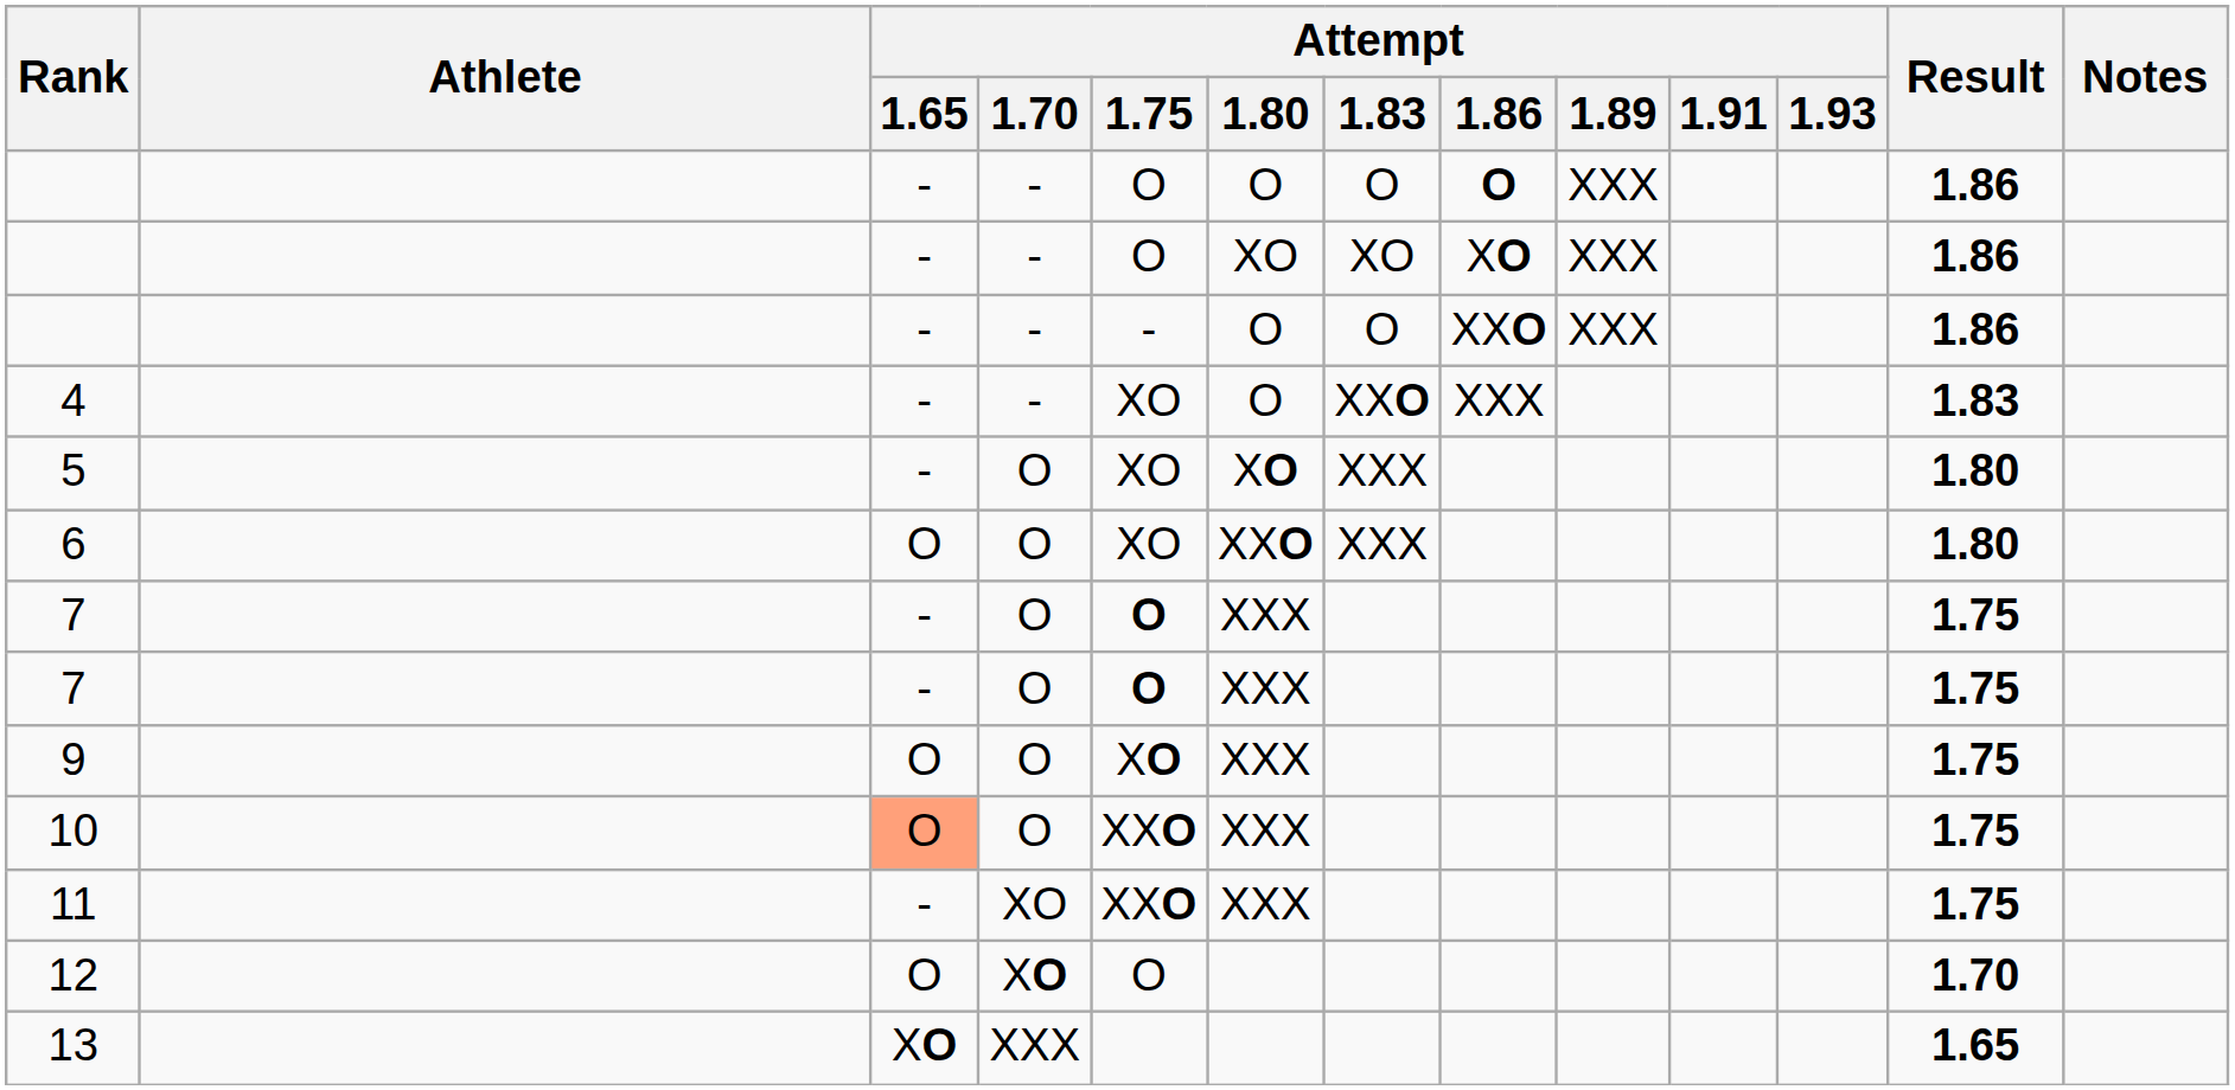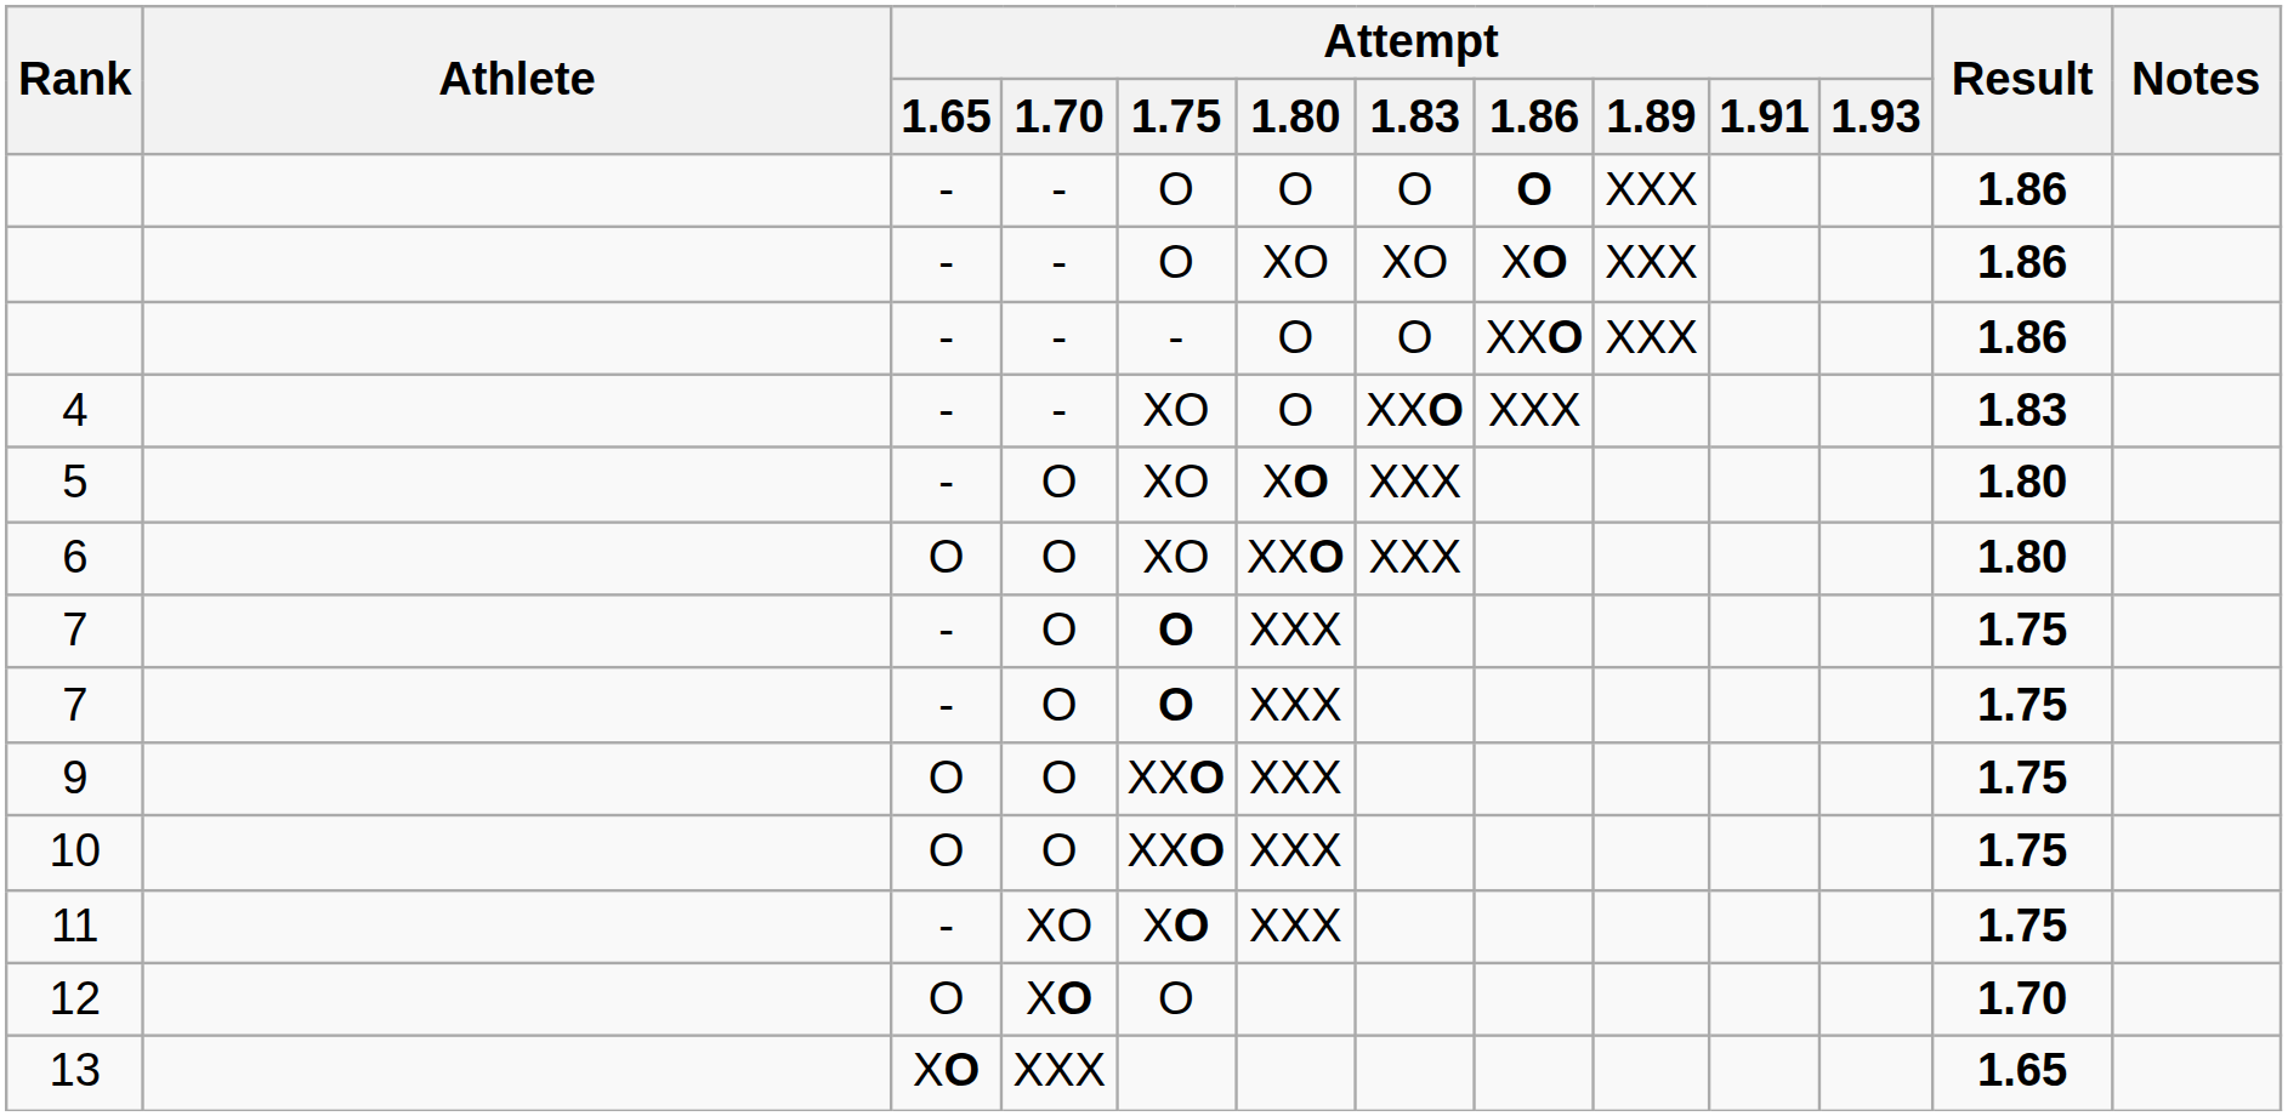9 | Attempt / 1.75: XO -> XXO
10 | Attempt / 1.65: lightsalmon background -> no background
11 | Attempt / 1.75: XXO -> XO
